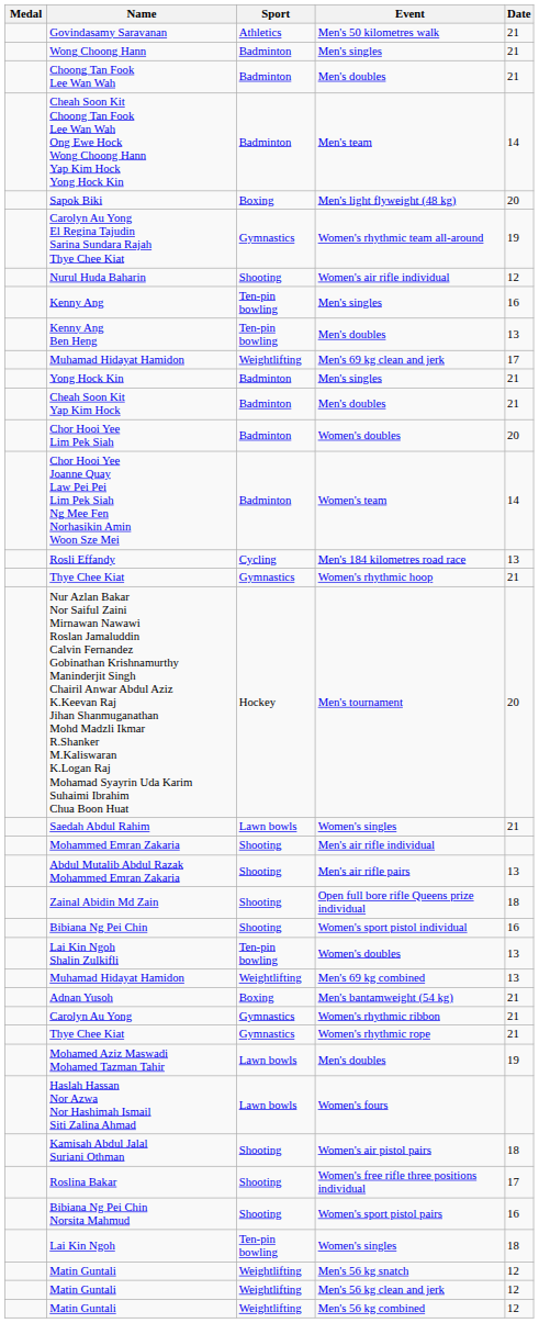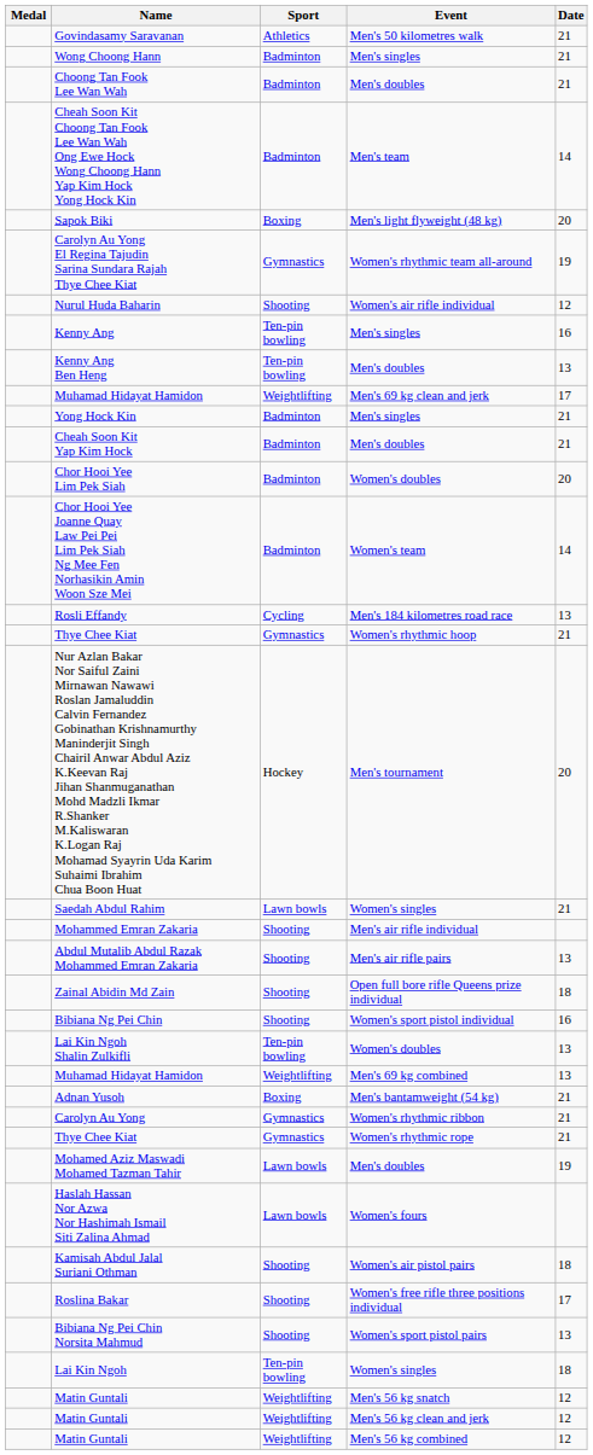Bibiana Ng Pei Chin Norsita Mahmud | Date: 16 -> 13
